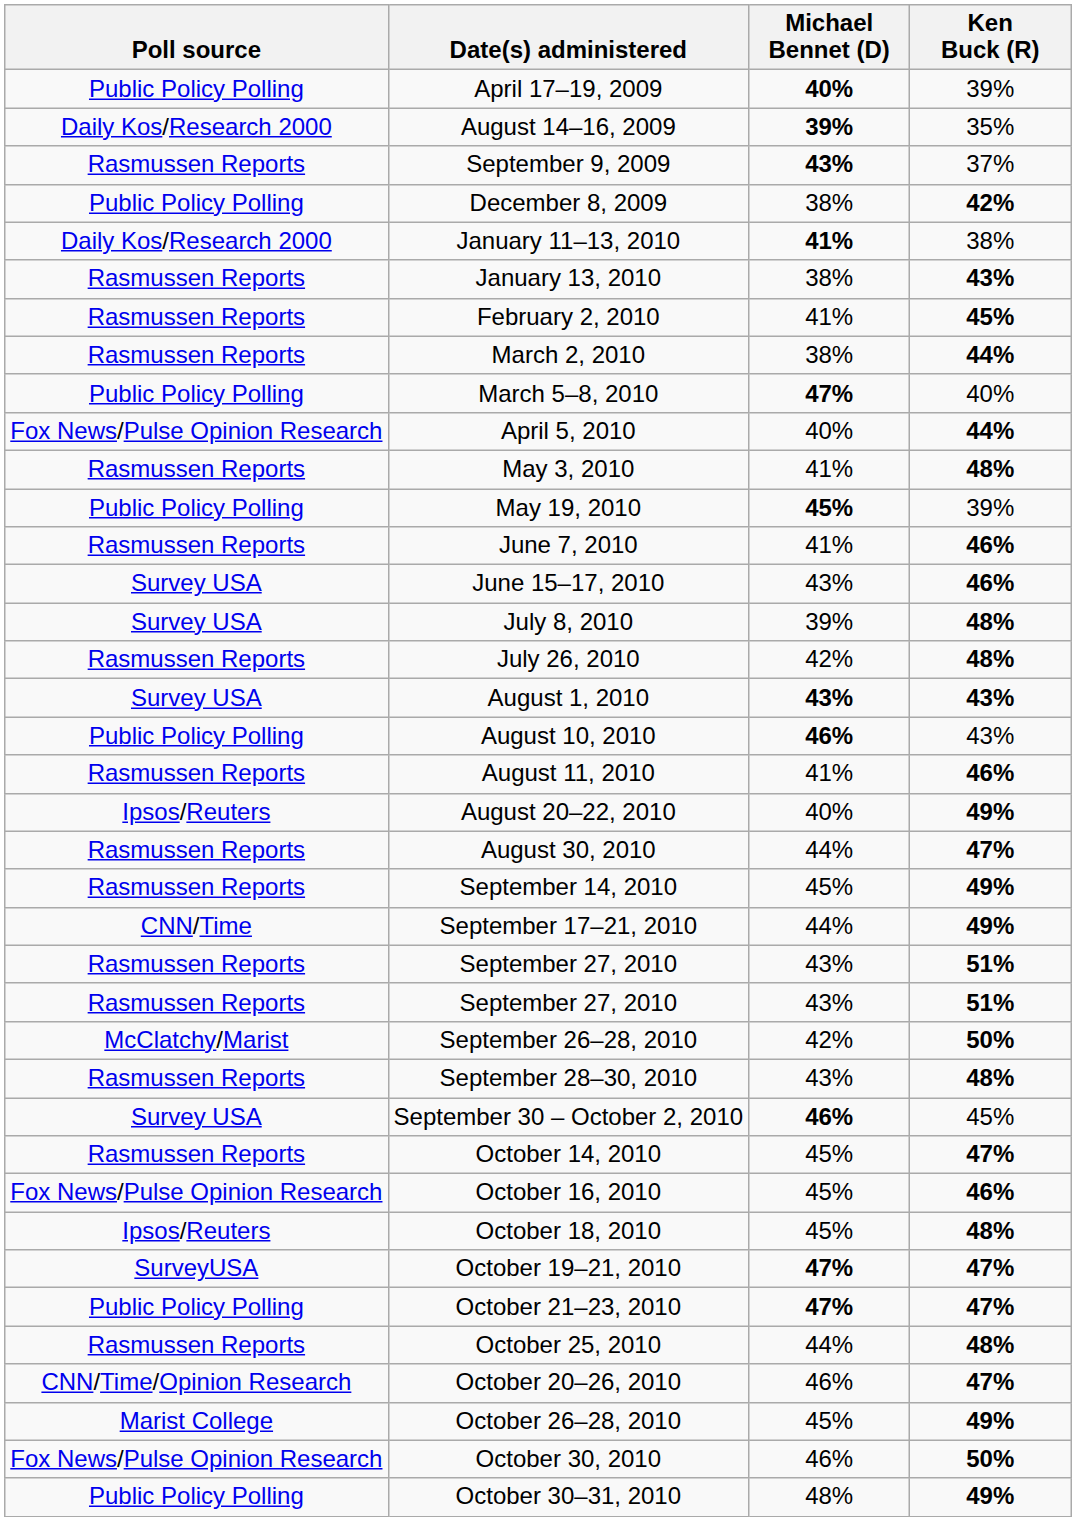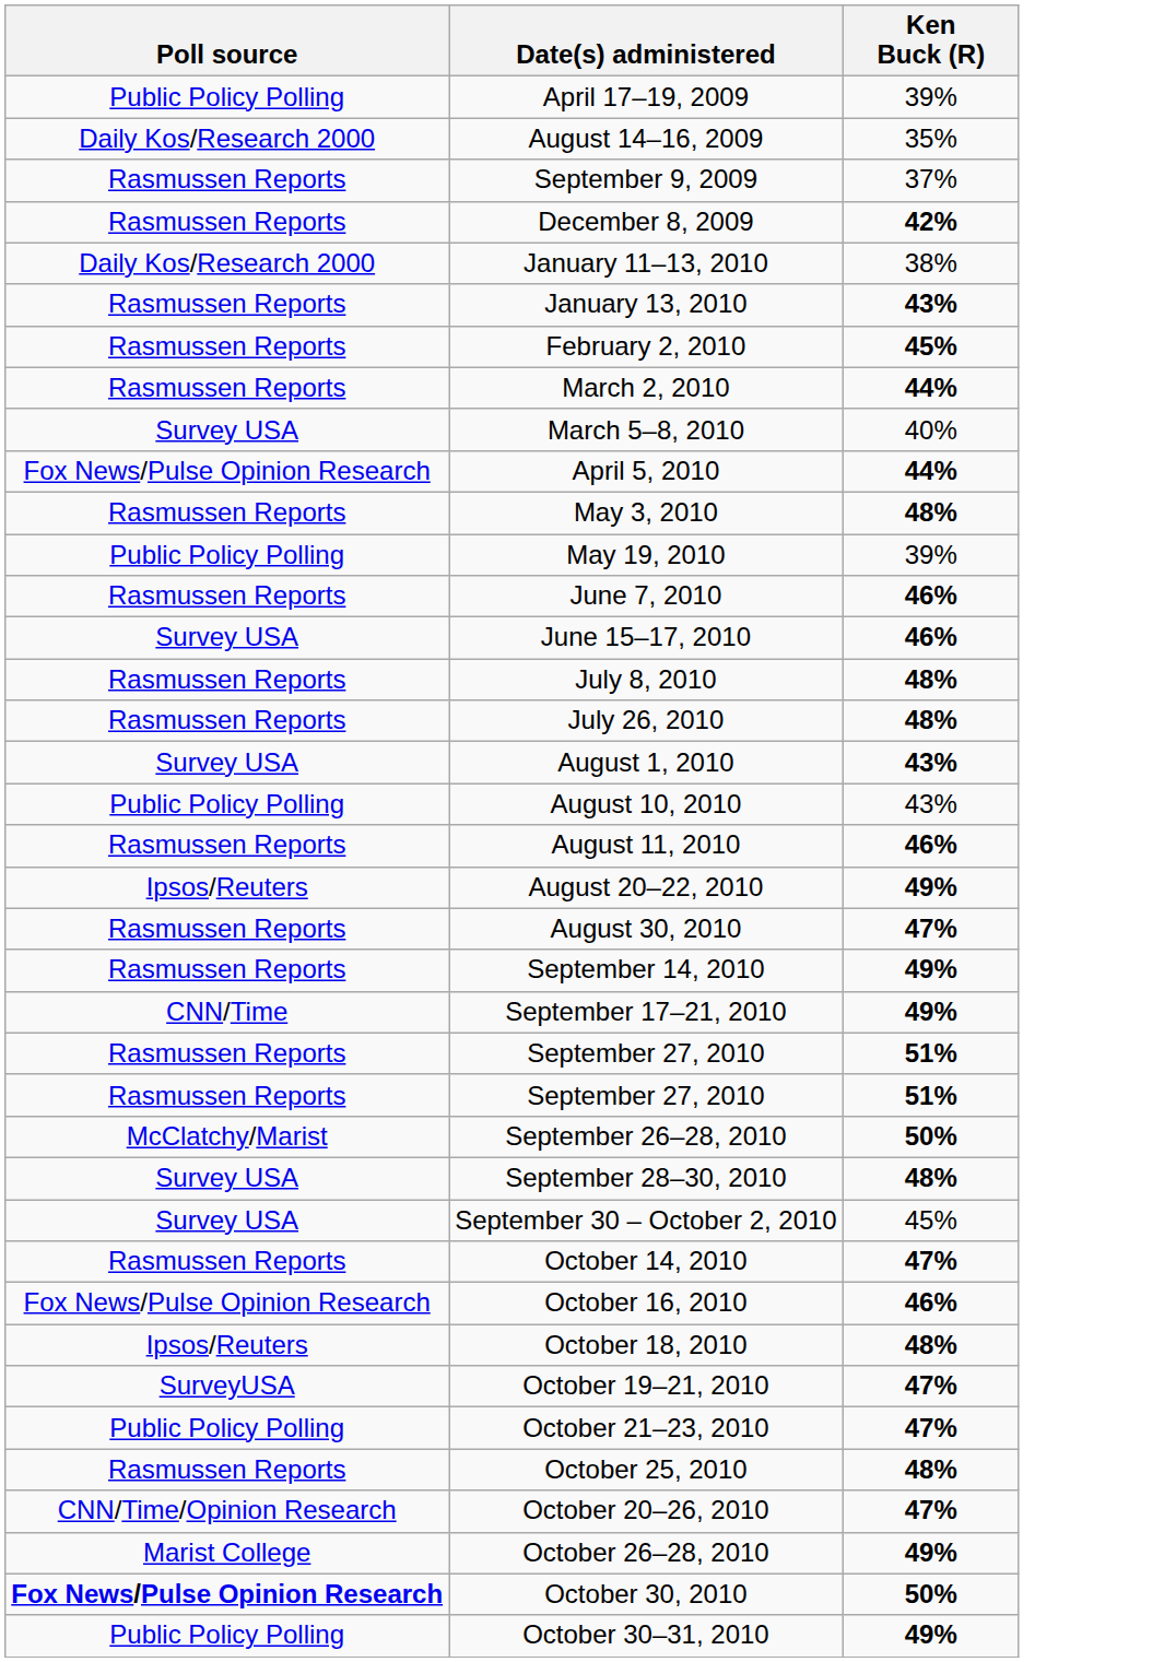- column: Michael Bennet (D) | 40% | 39% | 43% | 38% | 41% | 38% | 41% | 38% | 47% | 40% | 41% | 45% | 41% | 43% | 39% | 42% | 43% | 46% | 41% | 40% | 44% | 45% | 44% | 43% | 43% | 42% | 43% | 46% | 45% | 45% | 45% | 47% | 47% | 44% | 46% | 45% | 46% | 48%
December 8, 2009 | Poll source: Public Policy Polling -> Rasmussen Reports
March 5–8, 2010 | Poll source: Public Policy Polling -> Survey USA
July 8, 2010 | Poll source: Survey USA -> Rasmussen Reports
September 28–30, 2010 | Poll source: Rasmussen Reports -> Survey USA
October 30, 2010 | Poll source: normal -> bold
